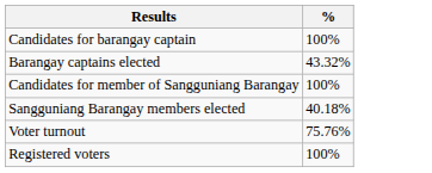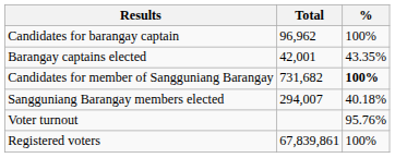+ column: Total | 96,962 | 42,001 | 731,682 | 294,007 | 67,839,861
Barangay captains elected | %: 43.32% -> 43.35%
Candidates for member of Sangguniang Barangay | %: normal -> bold
Voter turnout | %: 75.76% -> 95.76%
